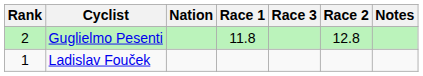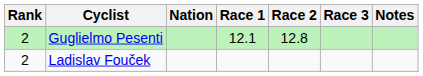columns swapped: Race 2 <-> Race 3
Guglielmo Pesenti | Race 1: 11.8 -> 12.1
Ladislav Fouček | Rank: 1 -> 2
